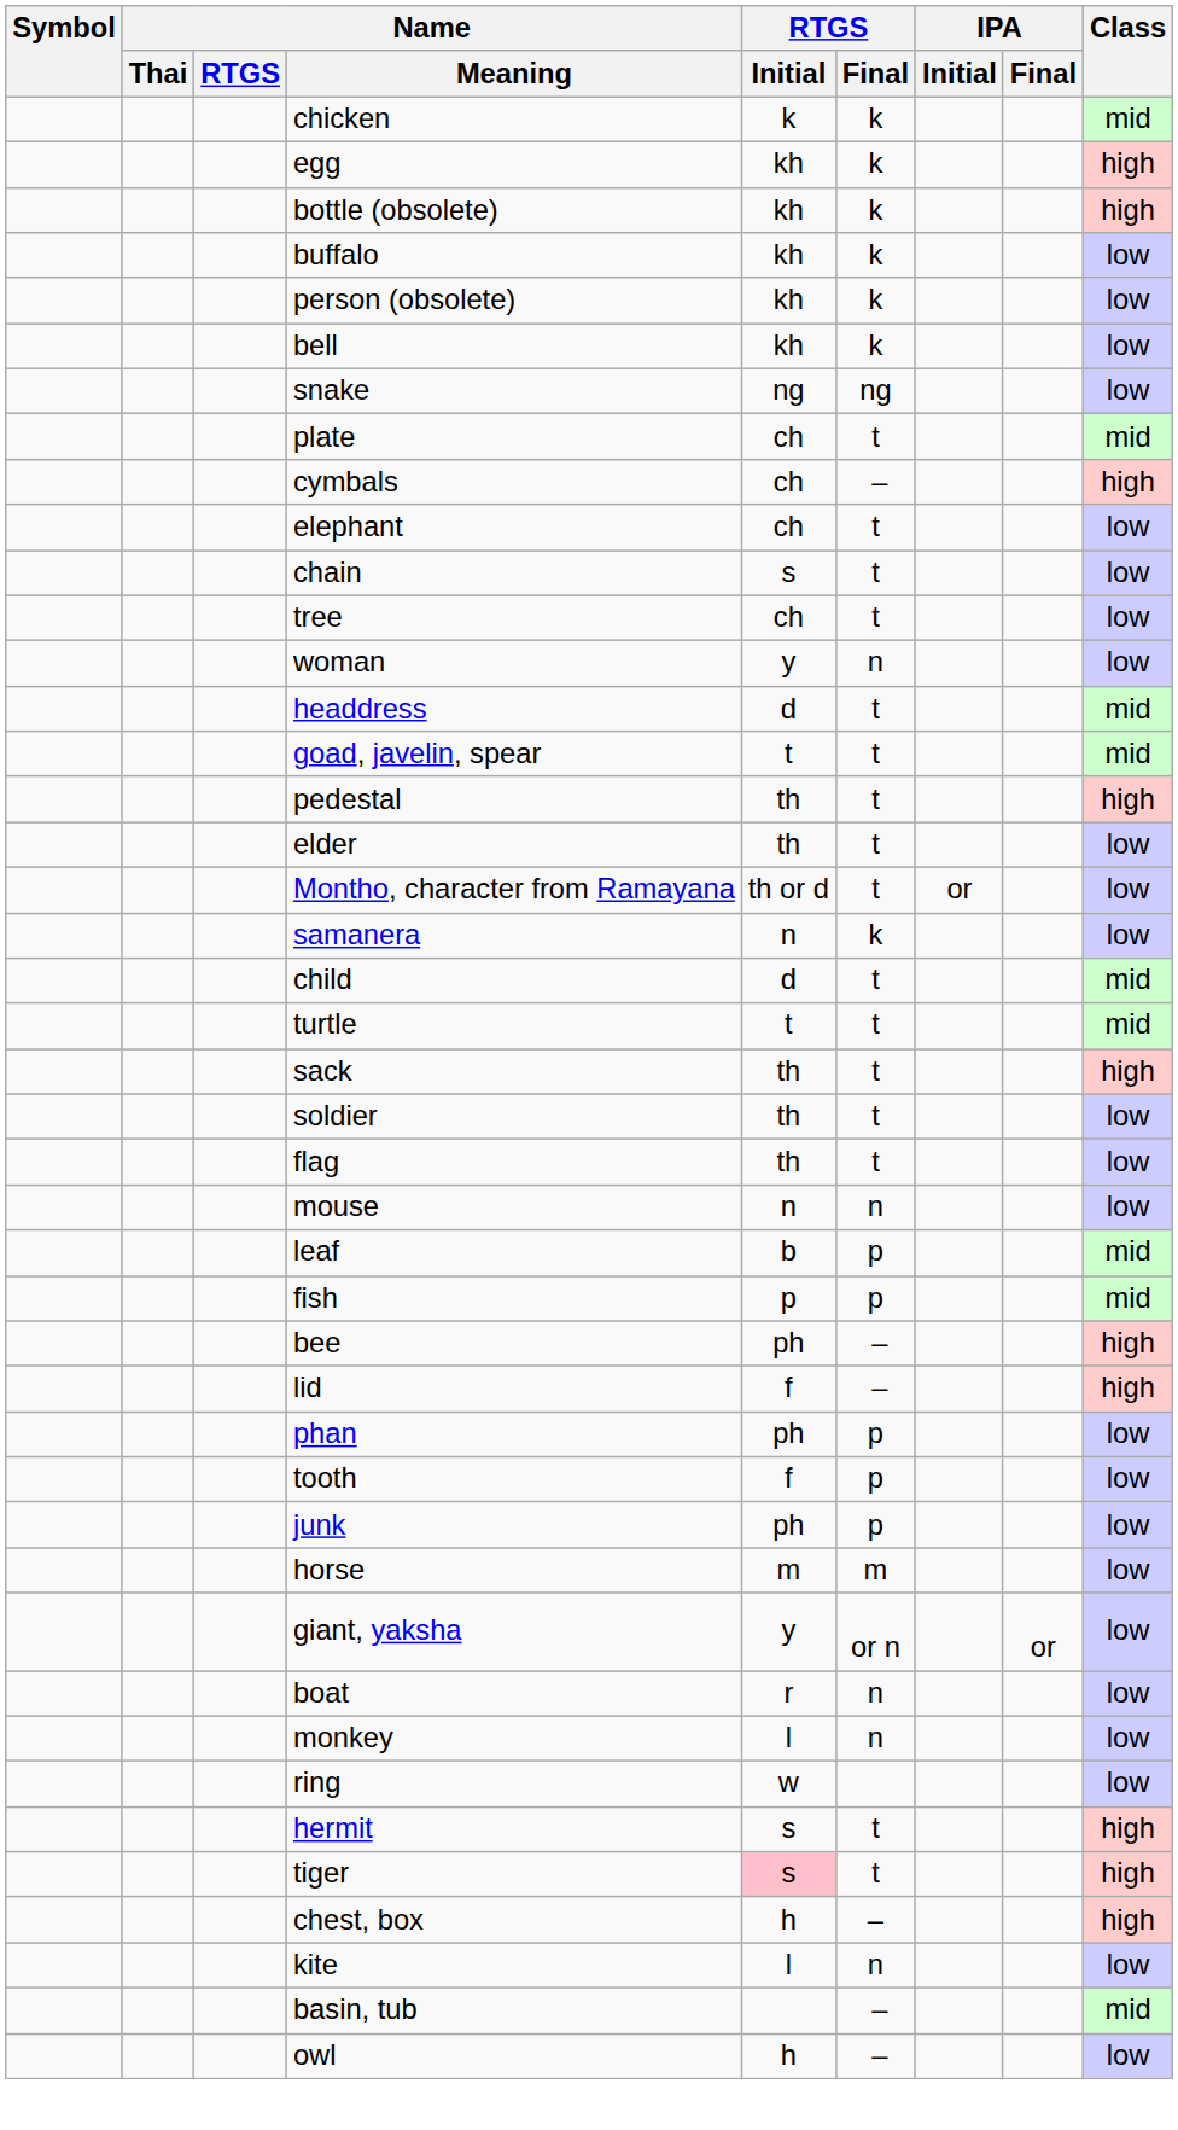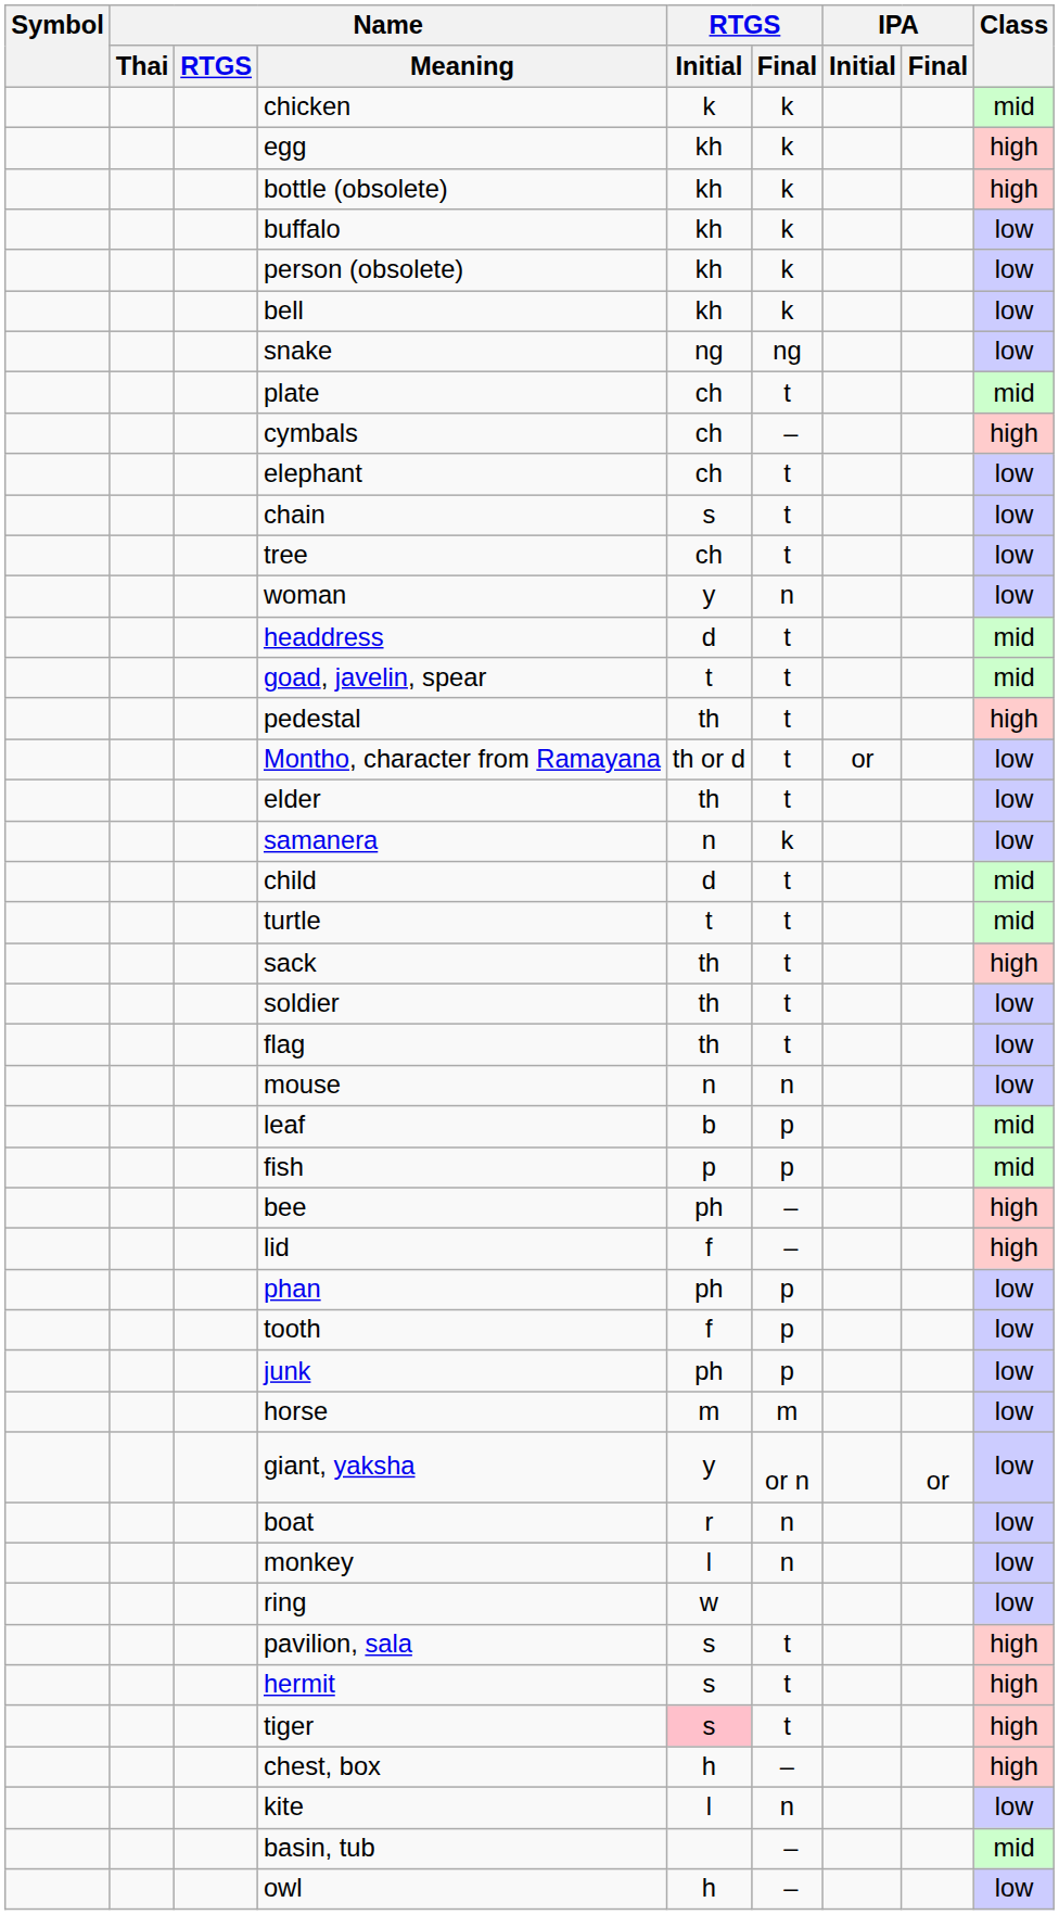rows swapped: Montho, character from Ramayana <-> elder
+ row: pavilion, sala | s | t | high
